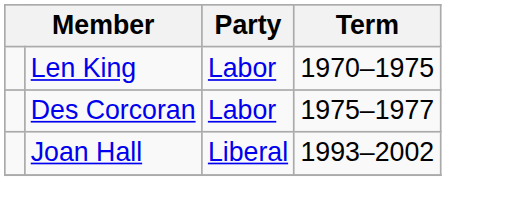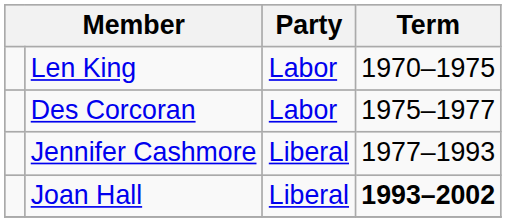+ row: Jennifer Cashmore | Liberal | 1977–1993
Joan Hall | Term: normal -> bold
